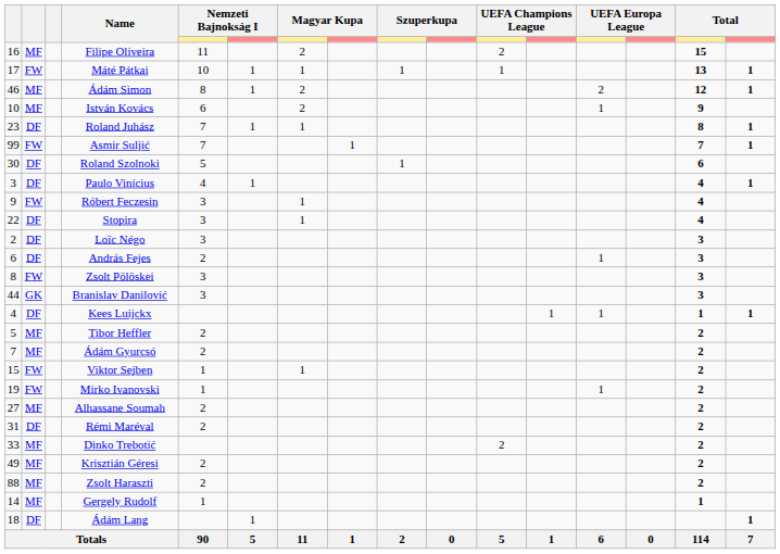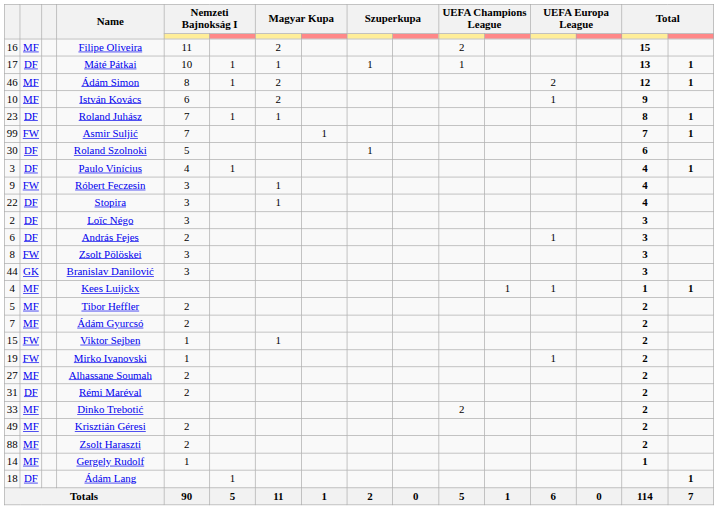Máté Pátkai | column 2: FW -> DF
Kees Luijckx | column 2: DF -> MF
